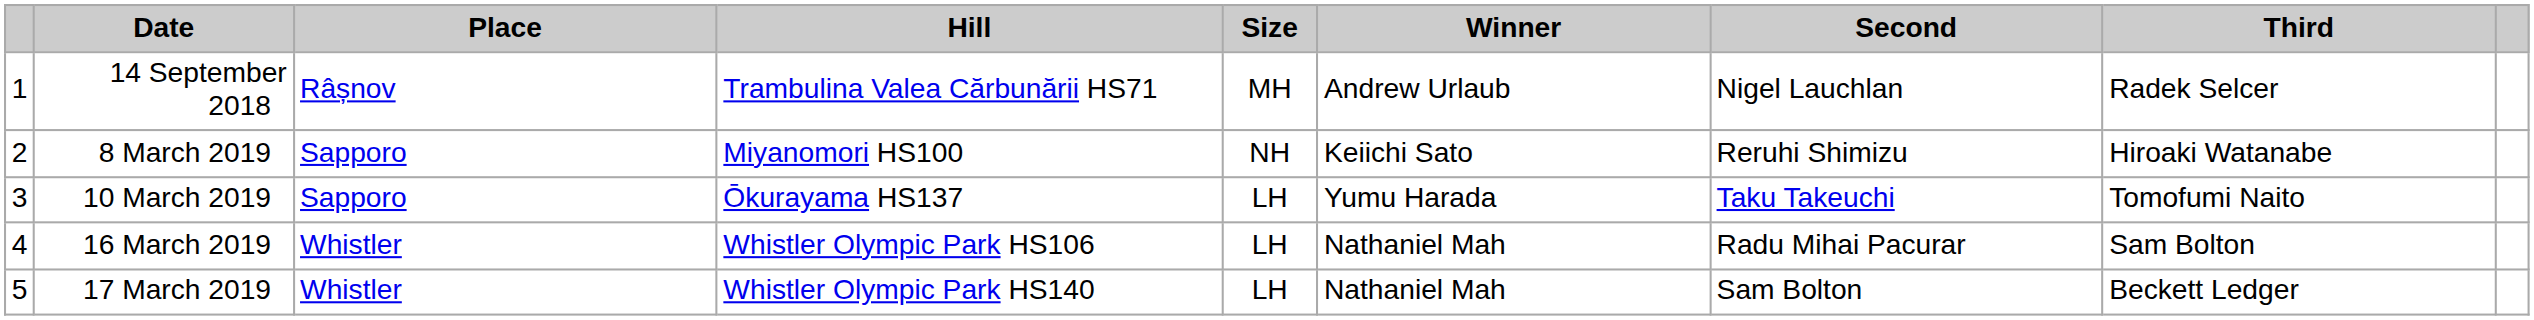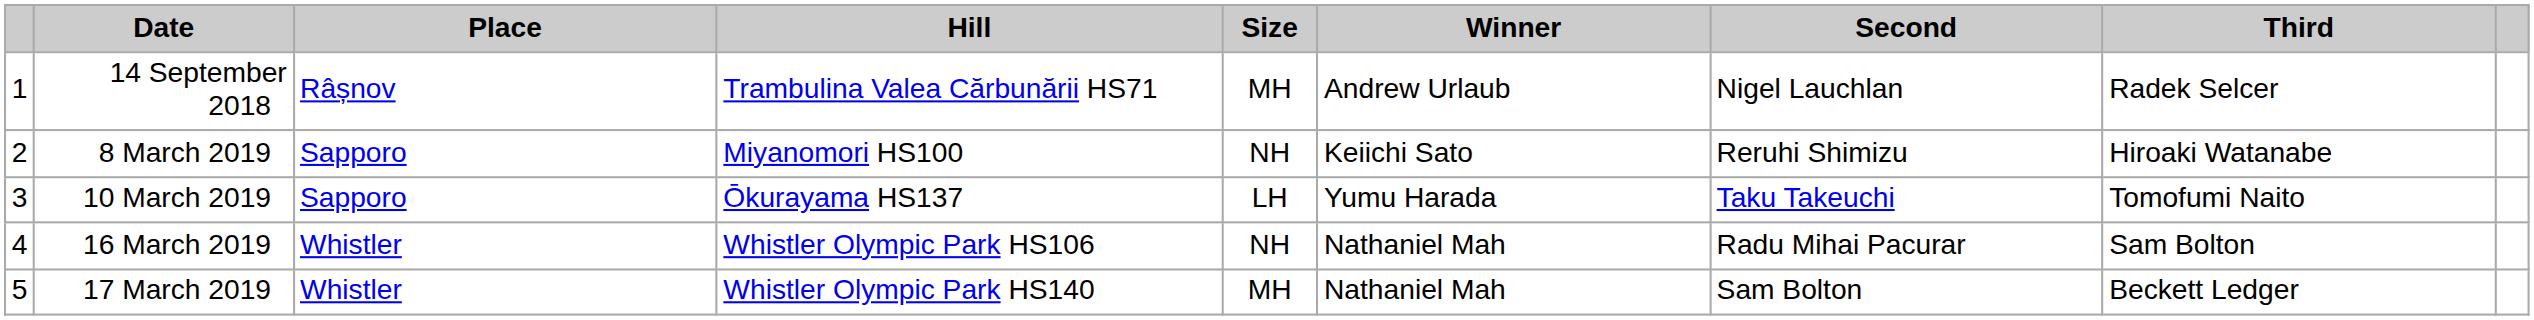16 March 2019 | Size: LH -> NH
17 March 2019 | Size: LH -> MH
